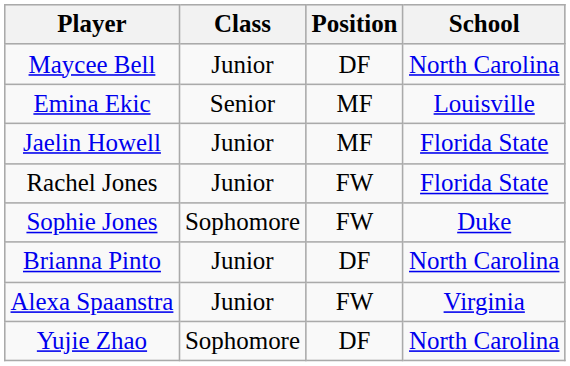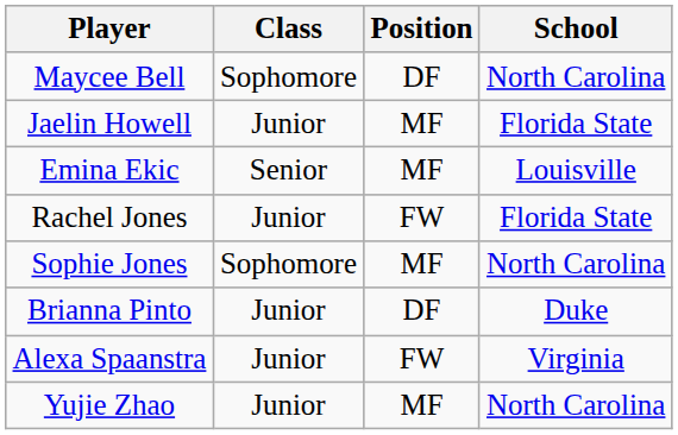Maycee Bell | Class: Junior -> Sophomore
rows swapped: Emina Ekic <-> Jaelin Howell
Sophie Jones | Position: FW -> MF
Sophie Jones | School: Duke -> North Carolina
Brianna Pinto | School: North Carolina -> Duke
Yujie Zhao | Class: Sophomore -> Junior
Yujie Zhao | Position: DF -> MF
